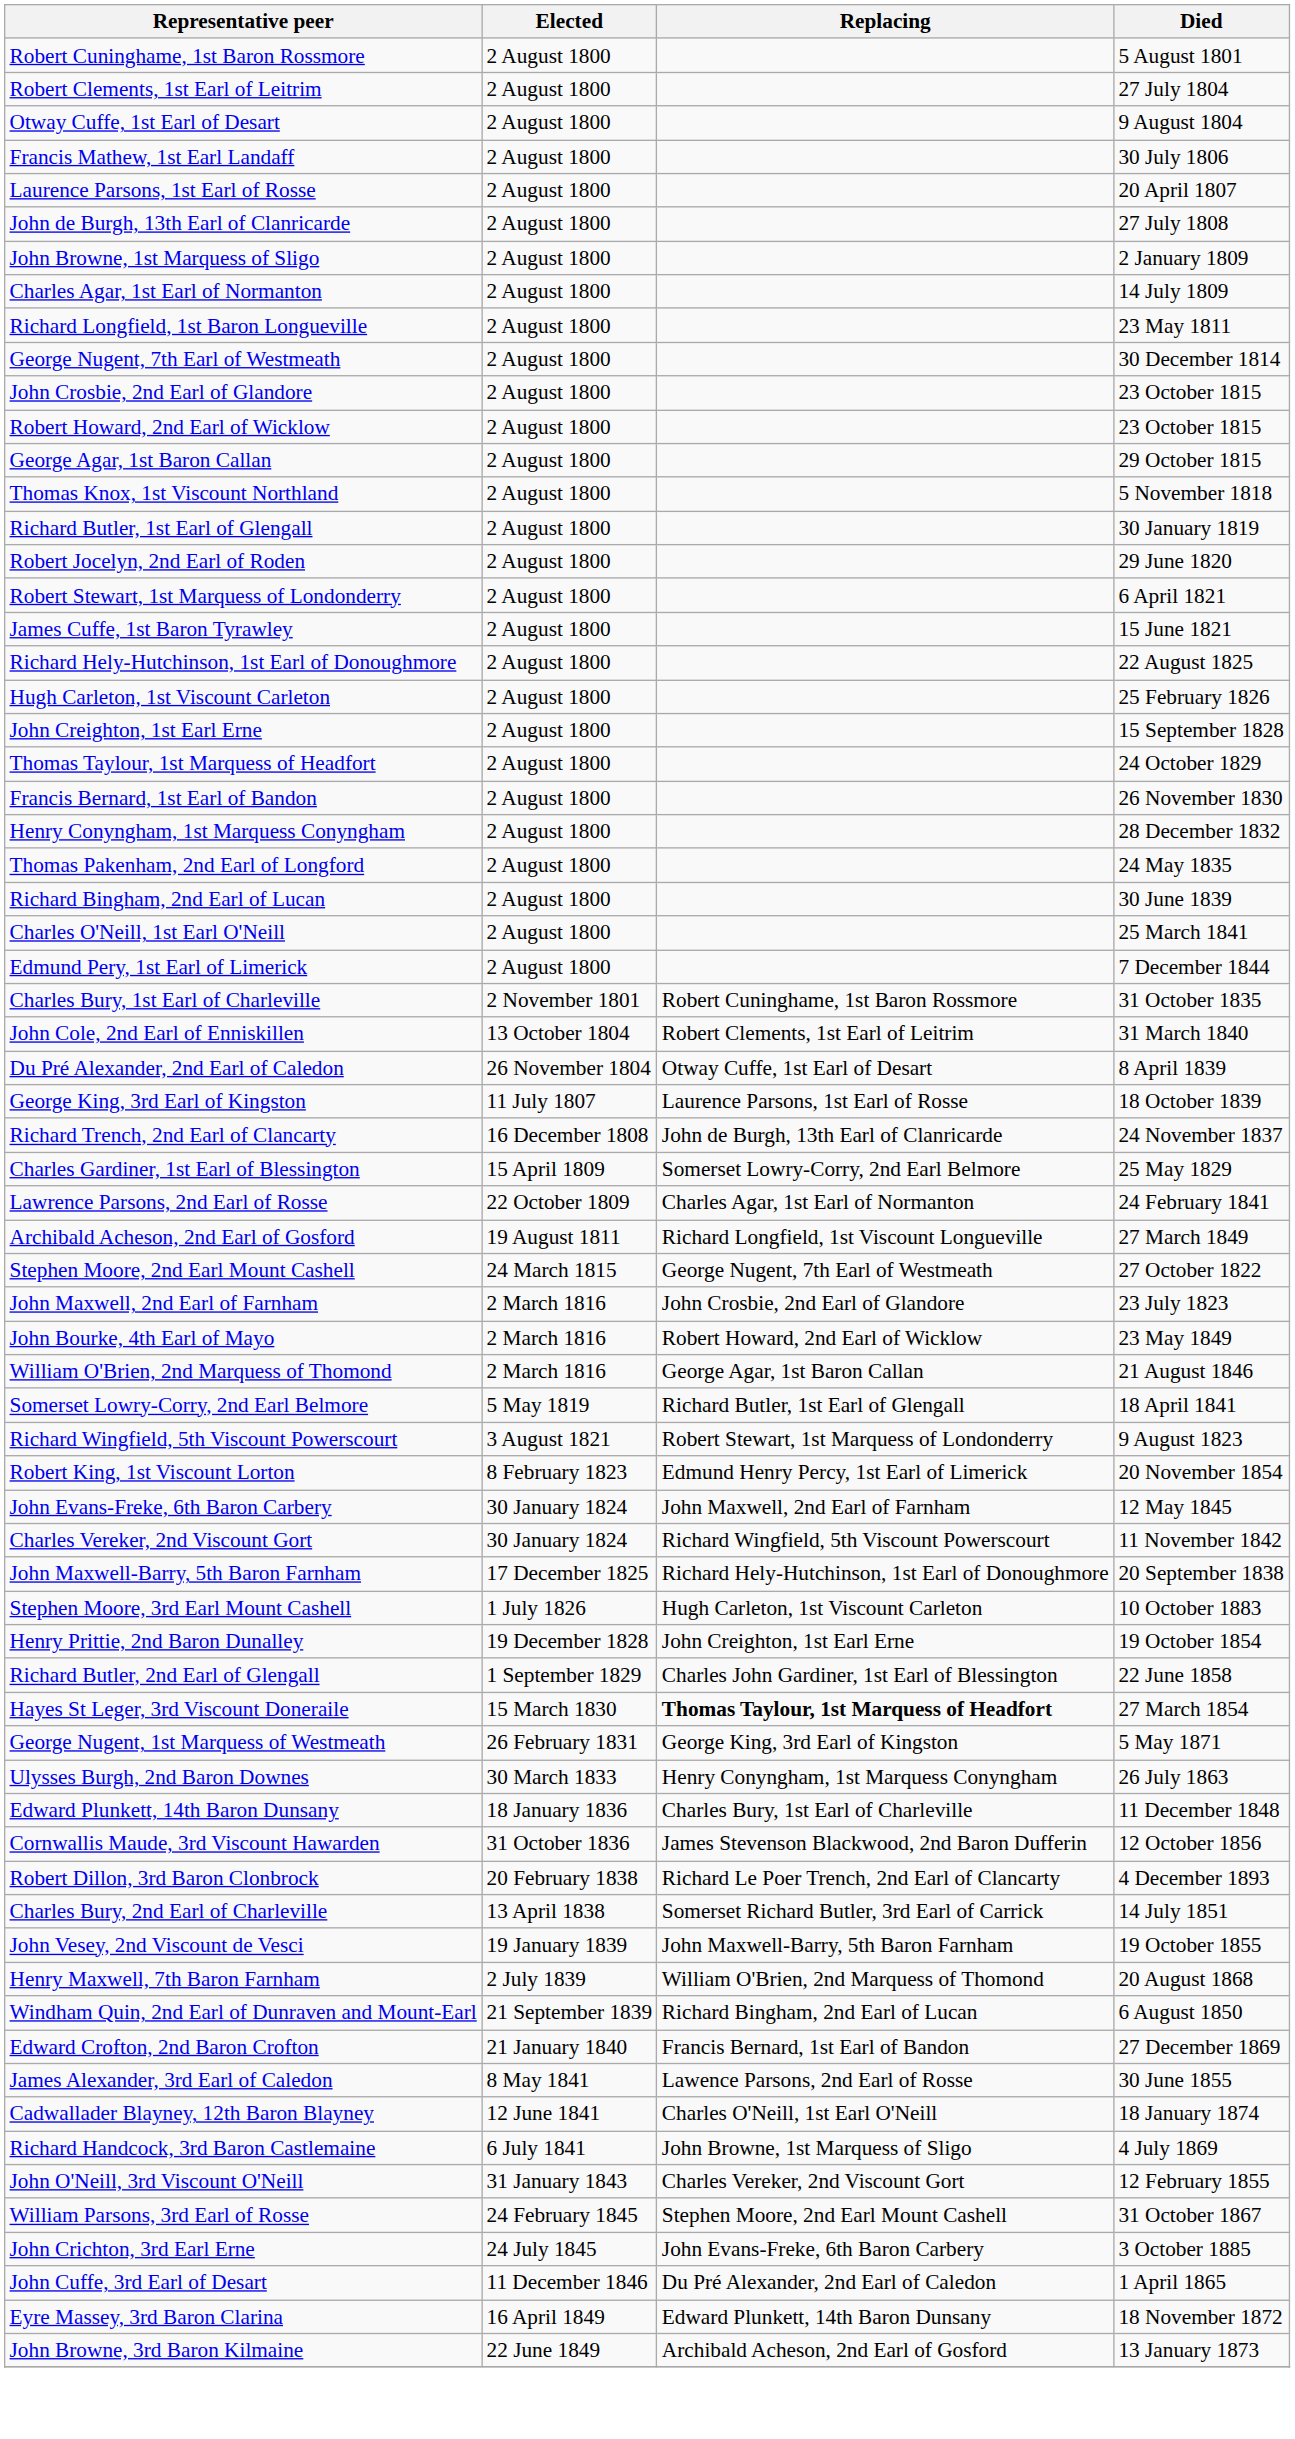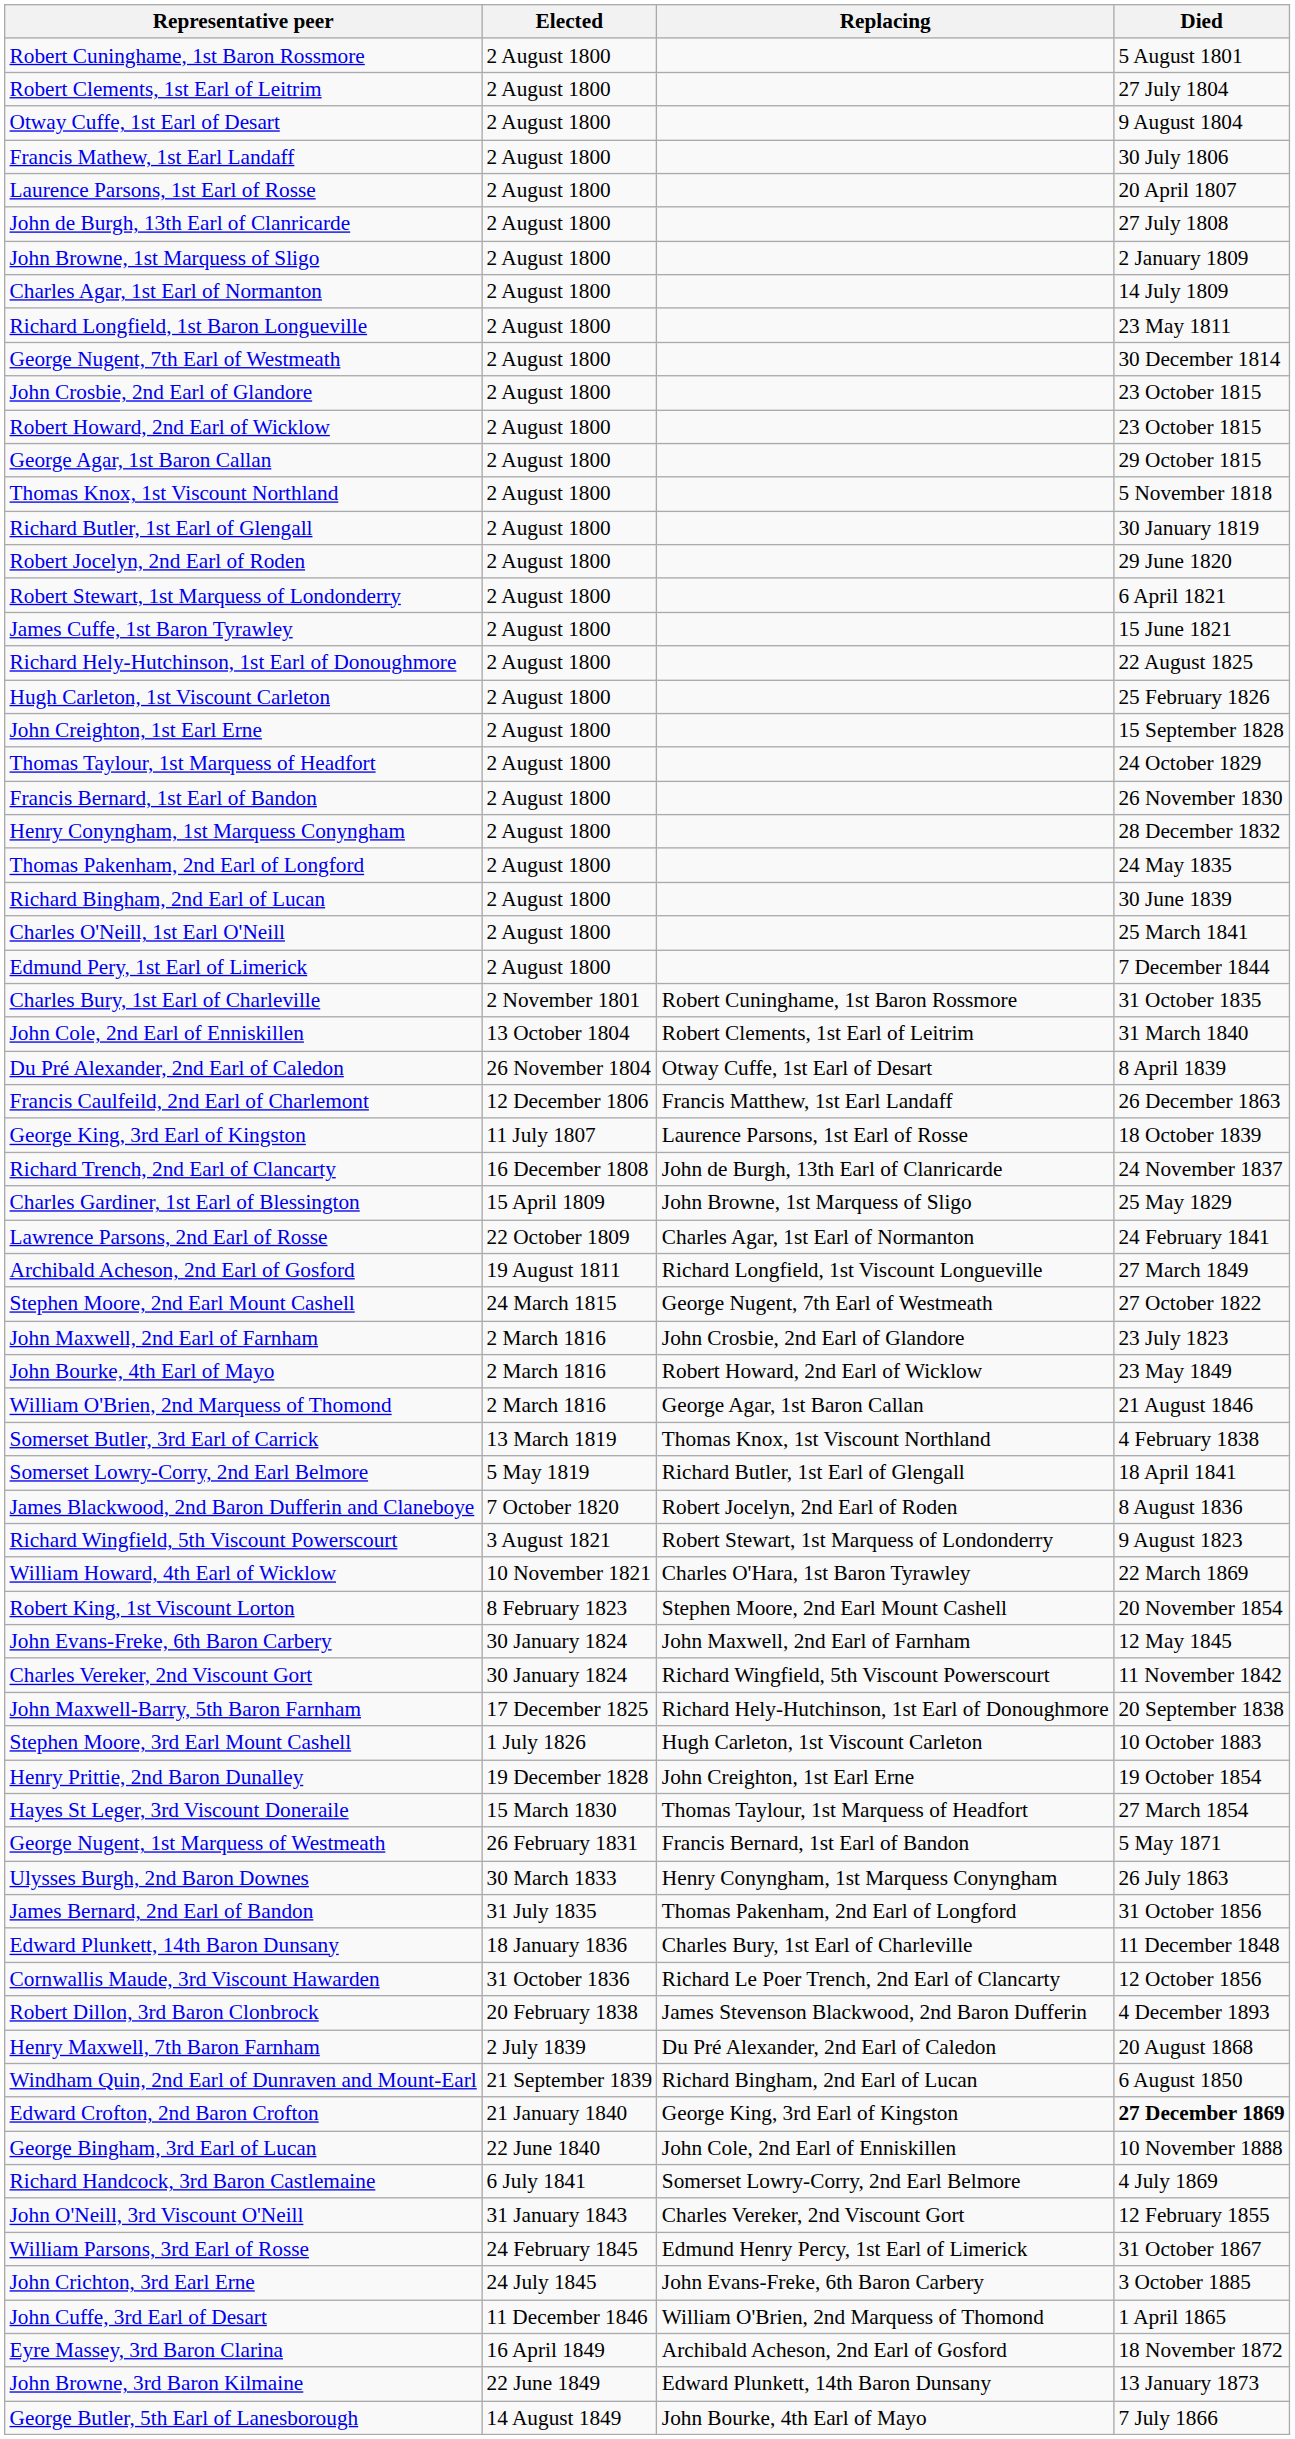+ row: Francis Caulfeild, 2nd Earl of Charlemont | 12 December 1806 | Francis Matthew, 1st Earl Landaff | 26 December 1863
Charles Gardiner, 1st Earl of Blessington | Replacing: Somerset Lowry-Corry, 2nd Earl Belmore -> John Browne, 1st Marquess of Sligo
+ row: Somerset Butler, 3rd Earl of Carrick | 13 March 1819 | Thomas Knox, 1st Viscount Northland | 4 February 1838
+ row: James Blackwood, 2nd Baron Dufferin and Claneboye | 7 October 1820 | Robert Jocelyn, 2nd Earl of Roden | 8 August 1836
+ row: William Howard, 4th Earl of Wicklow | 10 November 1821 | Charles O'Hara, 1st Baron Tyrawley | 22 March 1869
Robert King, 1st Viscount Lorton | Replacing: Edmund Henry Percy, 1st Earl of Limerick -> Stephen Moore, 2nd Earl Mount Cashell
- row: Richard Butler, 2nd Earl of Glengall | 1 September 1829 | Charles John Gardiner, 1st Earl of Blessington | 22 June 1858
Hayes St Leger, 3rd Viscount Doneraile | Replacing: bold -> normal
George Nugent, 1st Marquess of Westmeath | Replacing: George King, 3rd Earl of Kingston -> Francis Bernard, 1st Earl of Bandon
+ row: James Bernard, 2nd Earl of Bandon | 31 July 1835 | Thomas Pakenham, 2nd Earl of Longford | 31 October 1856
Cornwallis Maude, 3rd Viscount Hawarden | Replacing: James Stevenson Blackwood, 2nd Baron Dufferin -> Richard Le Poer Trench, 2nd Earl of Clancarty
Robert Dillon, 3rd Baron Clonbrock | Replacing: Richard Le Poer Trench, 2nd Earl of Clancarty -> James Stevenson Blackwood, 2nd Baron Dufferin
- row: Charles Bury, 2nd Earl of Charleville | 13 April 1838 | Somerset Richard Butler, 3rd Earl of Carrick | 14 July 1851
- row: John Vesey, 2nd Viscount de Vesci | 19 January 1839 | John Maxwell-Barry, 5th Baron Farnham | 19 October 1855
Henry Maxwell, 7th Baron Farnham | Replacing: William O'Brien, 2nd Marquess of Thomond -> Du Pré Alexander, 2nd Earl of Caledon
Edward Crofton, 2nd Baron Crofton | Replacing: Francis Bernard, 1st Earl of Bandon -> George King, 3rd Earl of Kingston
Edward Crofton, 2nd Baron Crofton | Died: normal -> bold
+ row: George Bingham, 3rd Earl of Lucan | 22 June 1840 | John Cole, 2nd Earl of Enniskillen | 10 November 1888
- row: James Alexander, 3rd Earl of Caledon | 8 May 1841 | Lawence Parsons, 2nd Earl of Rosse | 30 June 1855
- row: Cadwallader Blayney, 12th Baron Blayney | 12 June 1841 | Charles O'Neill, 1st Earl O'Neill | 18 January 1874
Richard Handcock, 3rd Baron Castlemaine | Replacing: John Browne, 1st Marquess of Sligo -> Somerset Lowry-Corry, 2nd Earl Belmore
William Parsons, 3rd Earl of Rosse | Replacing: Stephen Moore, 2nd Earl Mount Cashell -> Edmund Henry Percy, 1st Earl of Limerick
John Cuffe, 3rd Earl of Desart | Replacing: Du Pré Alexander, 2nd Earl of Caledon -> William O'Brien, 2nd Marquess of Thomond
Eyre Massey, 3rd Baron Clarina | Replacing: Edward Plunkett, 14th Baron Dunsany -> Archibald Acheson, 2nd Earl of Gosford
John Browne, 3rd Baron Kilmaine | Replacing: Archibald Acheson, 2nd Earl of Gosford -> Edward Plunkett, 14th Baron Dunsany
+ row: George Butler, 5th Earl of Lanesborough | 14 August 1849 | John Bourke, 4th Earl of Mayo | 7 July 1866
